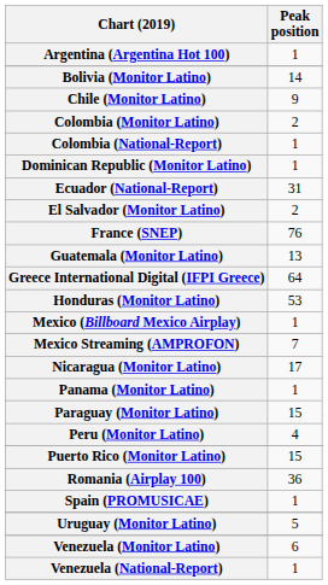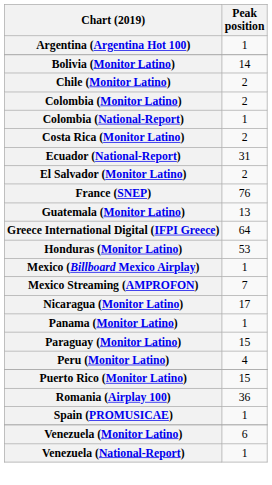Chile (Monitor Latino) | Peak position: 9 -> 2
+ row: Costa Rica (Monitor Latino) | 2
- row: Dominican Republic (Monitor Latino) | 1
- row: Uruguay (Monitor Latino) | 5
